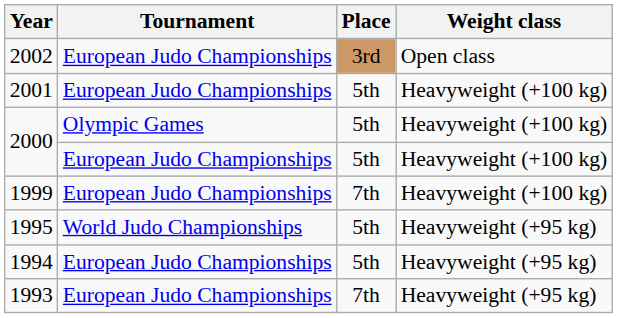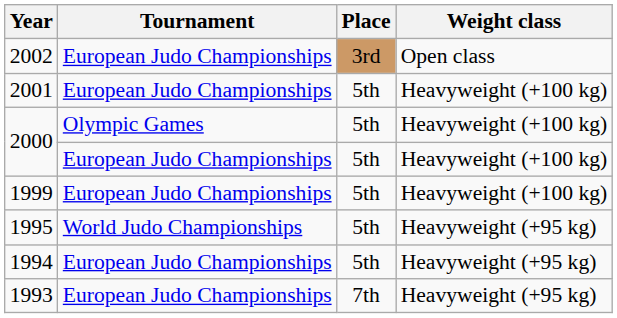1999 | Place: 7th -> 5th
